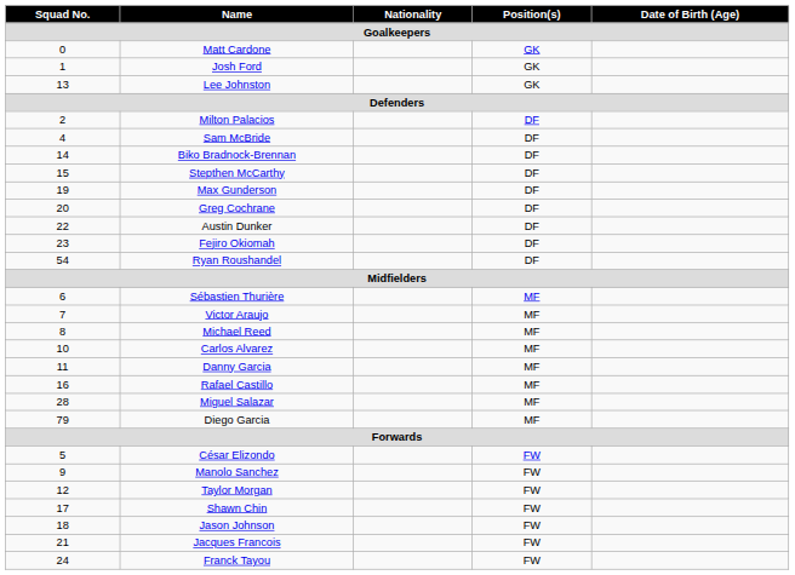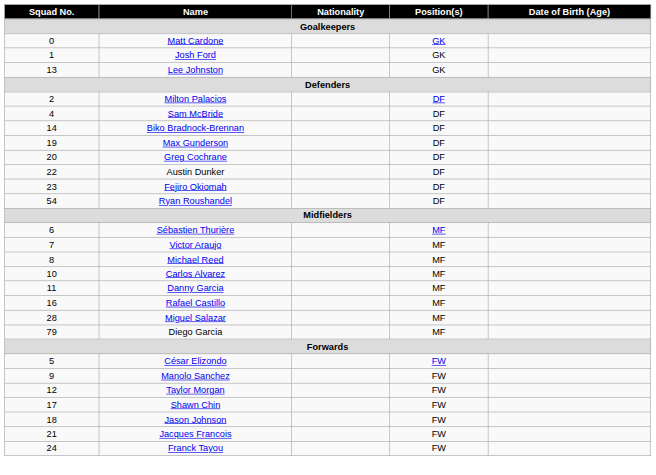- row: 15 | Stepthen McCarthy | DF
